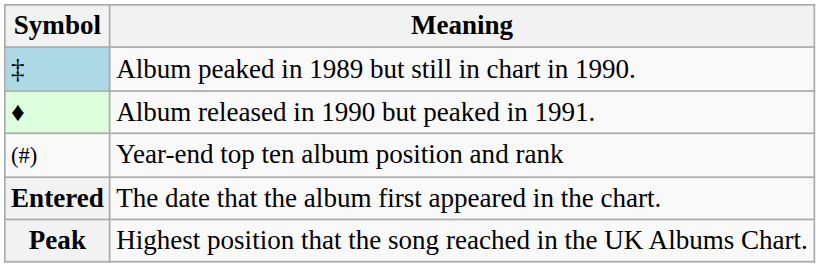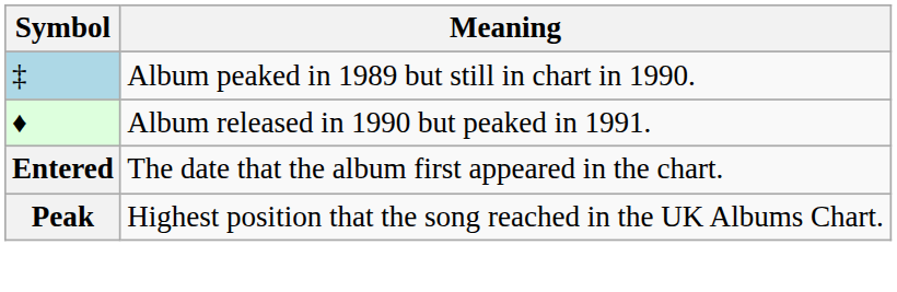- row: (#) | Year-end top ten album position and rank
